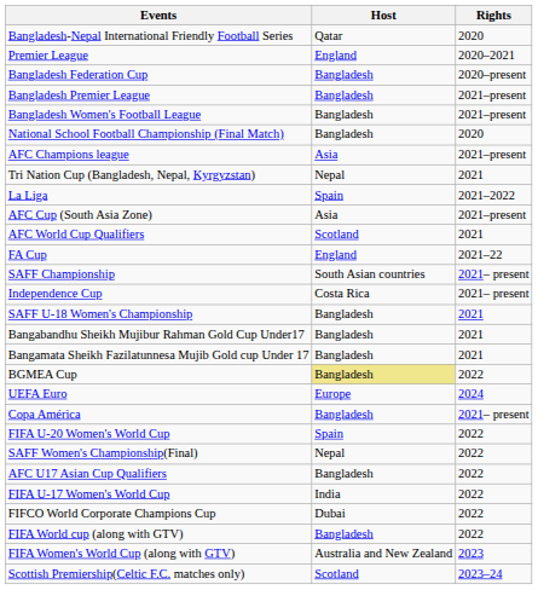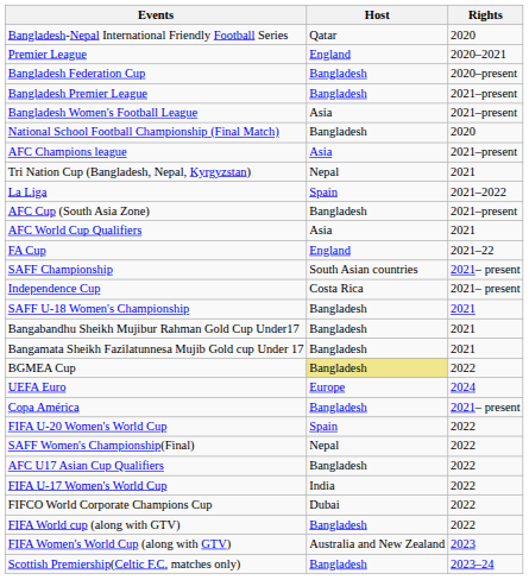Bangladesh Women's Football League | Host: Bangladesh -> Asia
AFC Cup (South Asia Zone) | Host: Asia -> Bangladesh
AFC World Cup Qualifiers | Host: Scotland -> Asia
Scottish Premiership(Celtic F.C. matches only) | Host: Scotland -> Bangladesh
